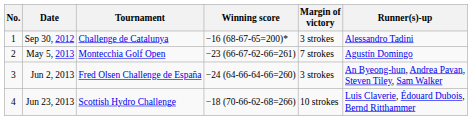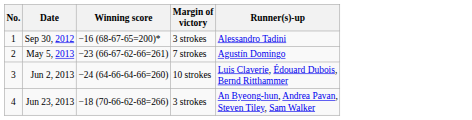- column: Tournament | Challenge de Catalunya | Montecchia Golf Open | Fred Olsen Challenge de España | Scottish Hydro Challenge
Jun 2, 2013 | Margin of victory: 3 strokes -> 10 strokes
Jun 2, 2013 | Runner(s)-up: An Byeong-hun, Andrea Pavan, Steven Tiley, Sam Walker -> Luis Claverie, Édouard Dubois, Bernd Ritthammer
Jun 23, 2013 | Margin of victory: 10 strokes -> 3 strokes
Jun 23, 2013 | Runner(s)-up: Luis Claverie, Édouard Dubois, Bernd Ritthammer -> An Byeong-hun, Andrea Pavan, Steven Tiley, Sam Walker
